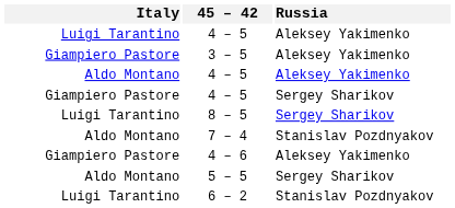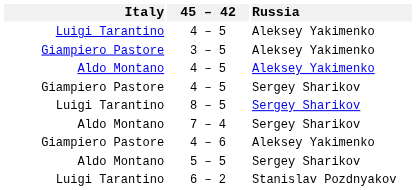7 – 4 | Russia: Stanislav Pozdnyakov -> Sergey Sharikov
